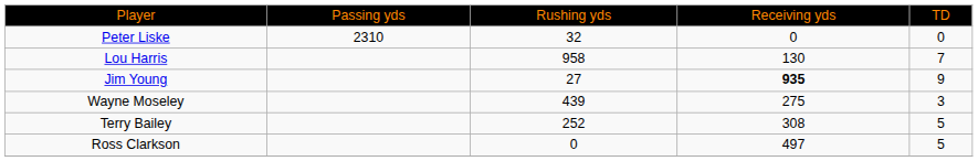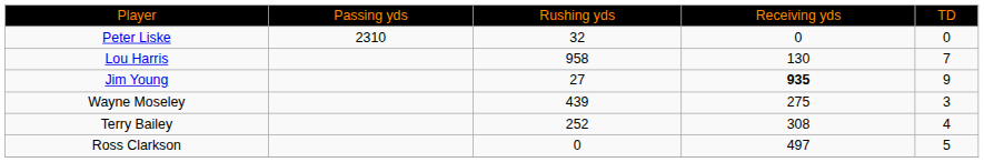Terry Bailey | column 5: 5 -> 4
